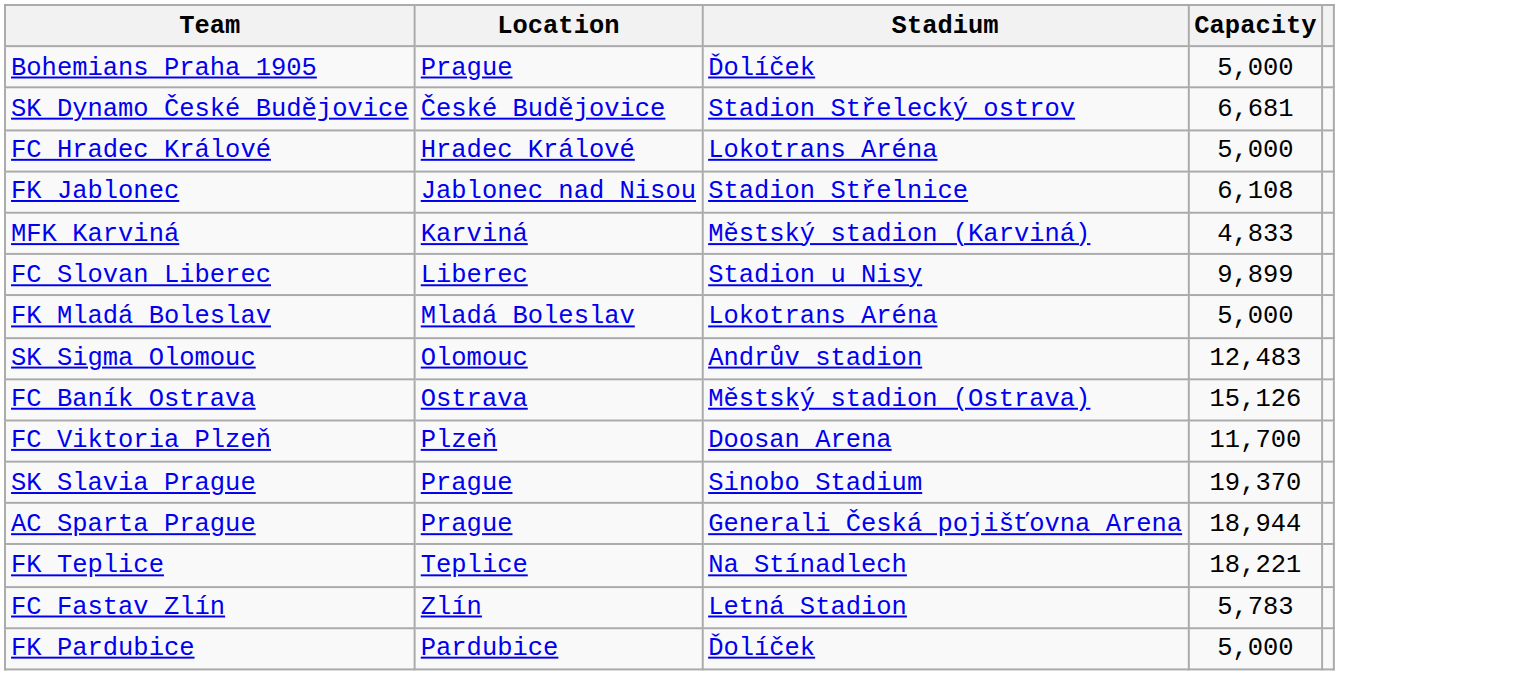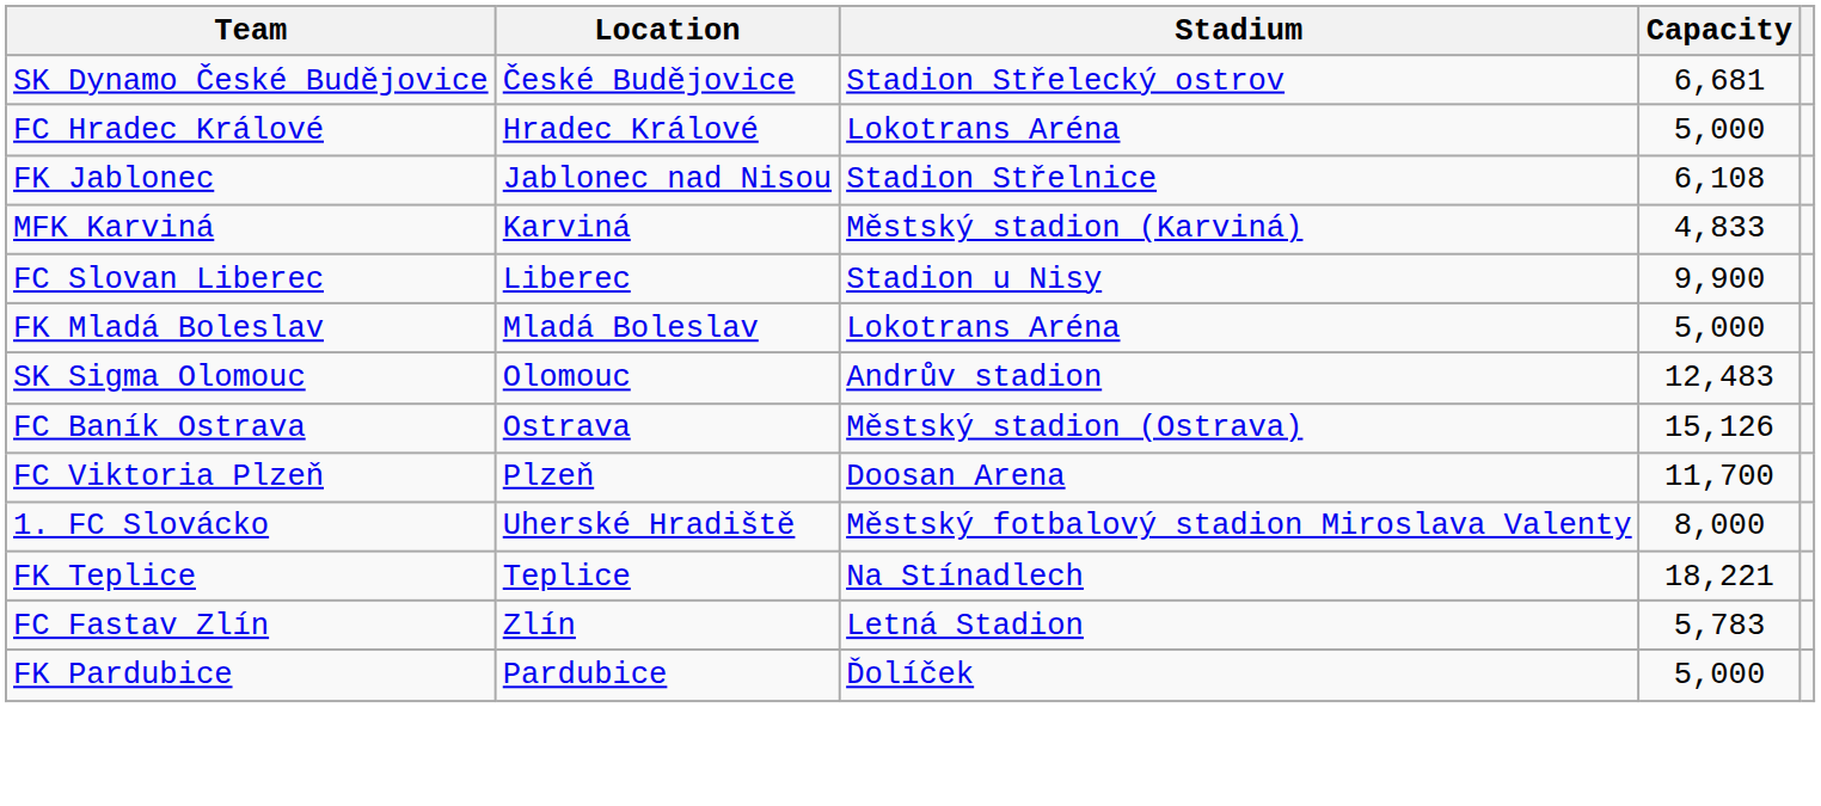- row: Bohemians Praha 1905 | Prague | Ďolíček | 5,000
FC Slovan Liberec | Capacity: 9,899 -> 9,900
- row: SK Slavia Prague | Prague | Sinobo Stadium | 19,370
+ row: 1. FC Slovácko | Uherské Hradiště | Městský fotbalový stadion Miroslava Valenty | 8,000
- row: AC Sparta Prague | Prague | Generali Česká pojišťovna Arena | 18,944
